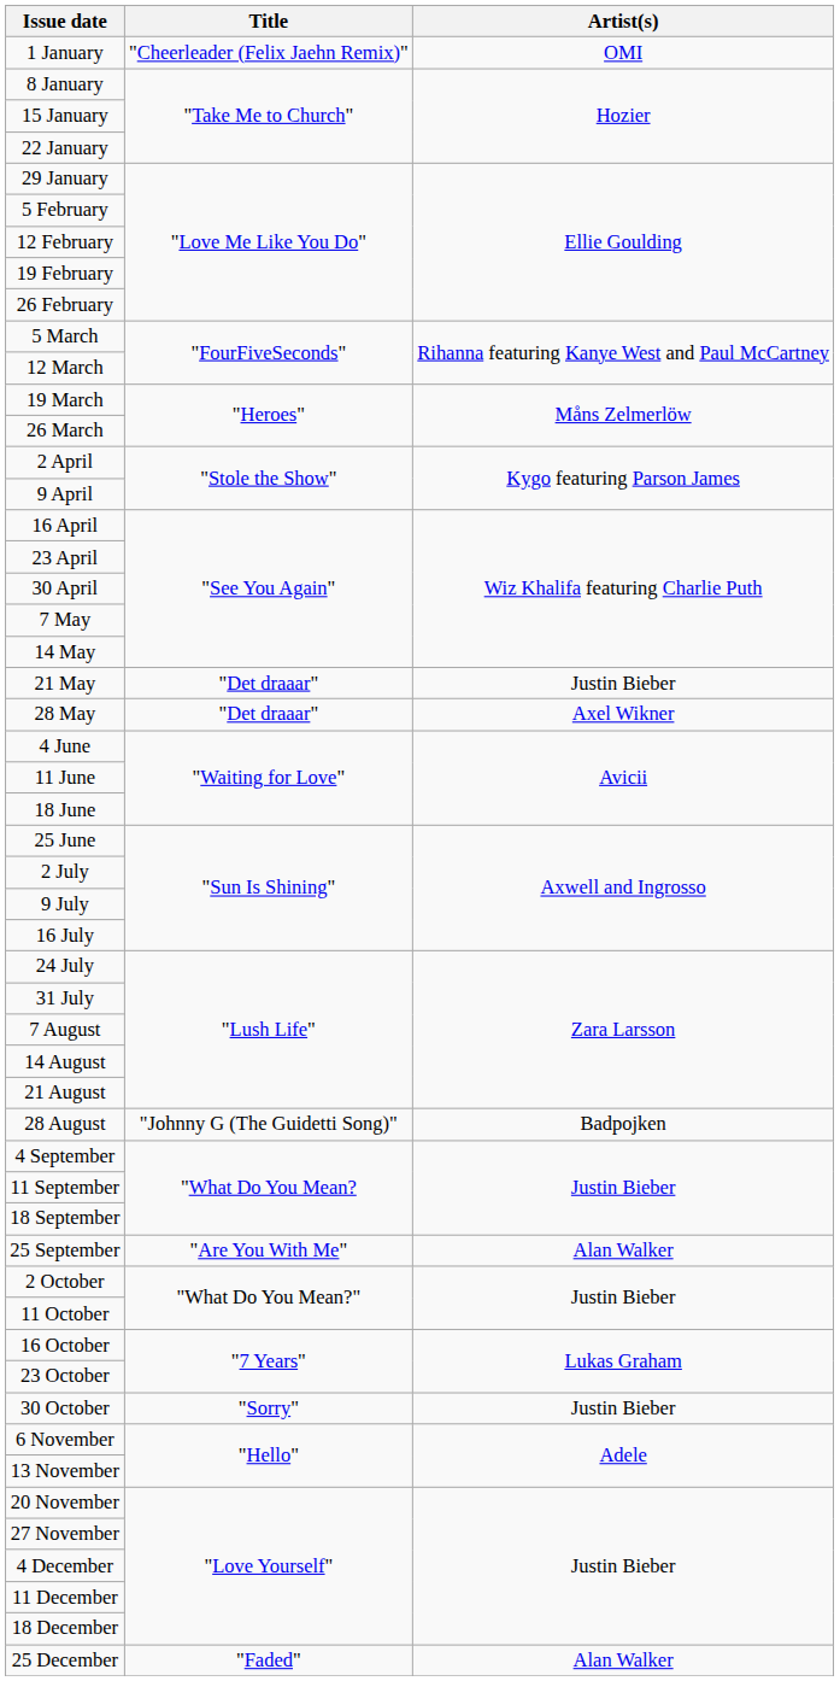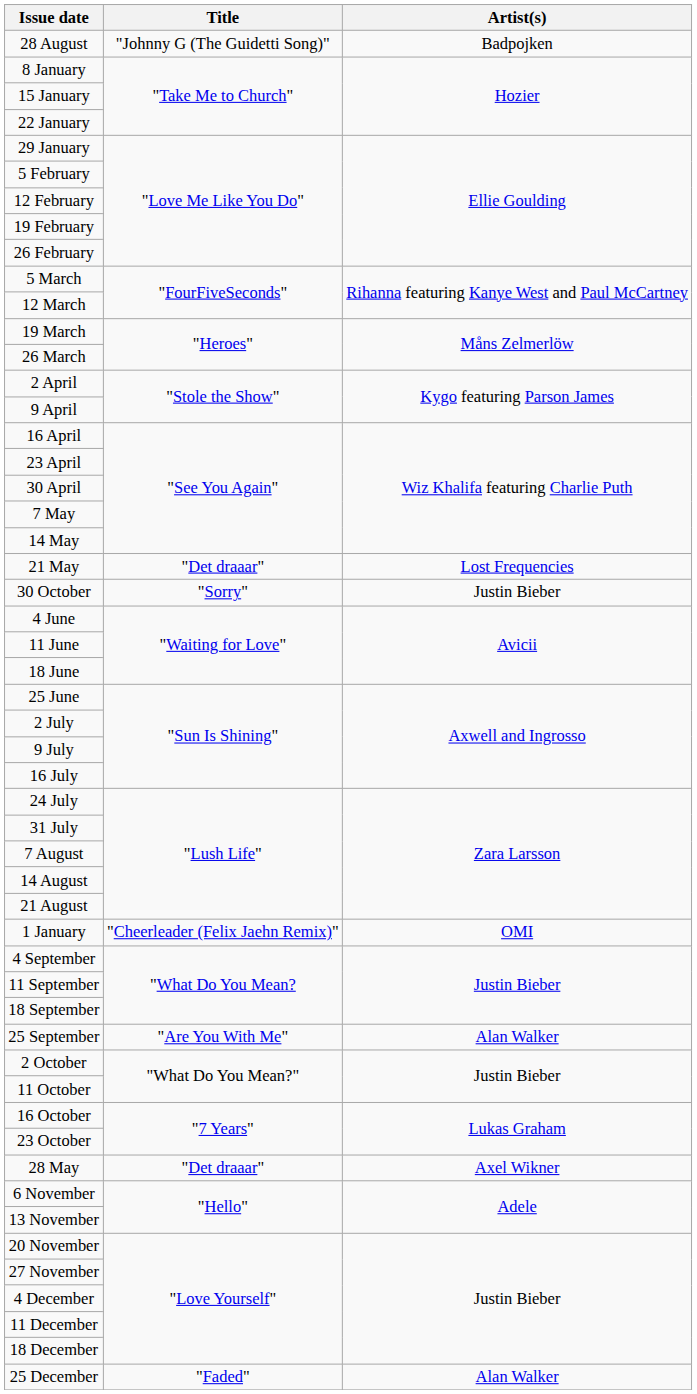rows swapped: 1 January <-> 28 August
21 May | Artist(s): Justin Bieber -> Lost Frequencies
rows swapped: 28 May <-> 30 October
